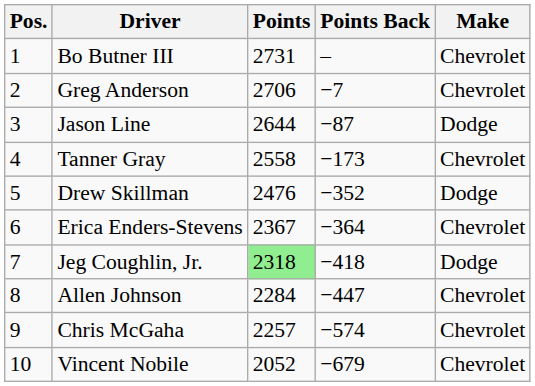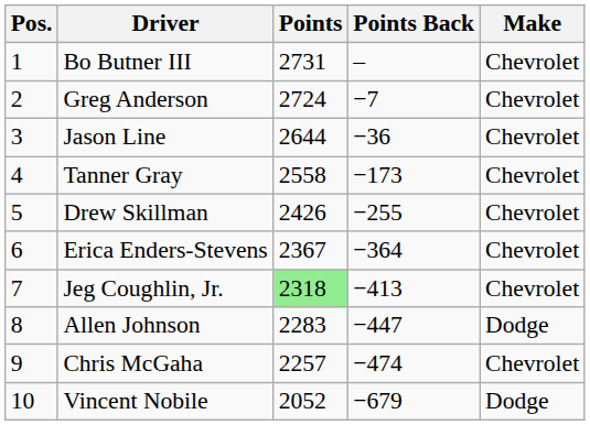Greg Anderson | Points: 2706 -> 2724
Jason Line | Points Back: −87 -> −36
Jason Line | Make: Dodge -> Chevrolet
Drew Skillman | Points: 2476 -> 2426
Drew Skillman | Points Back: −352 -> −255
Drew Skillman | Make: Dodge -> Chevrolet
Jeg Coughlin, Jr. | Points Back: −418 -> −413
Jeg Coughlin, Jr. | Make: Dodge -> Chevrolet
Allen Johnson | Points: 2284 -> 2283
Allen Johnson | Make: Chevrolet -> Dodge
Chris McGaha | Points Back: −574 -> −474
Vincent Nobile | Make: Chevrolet -> Dodge
